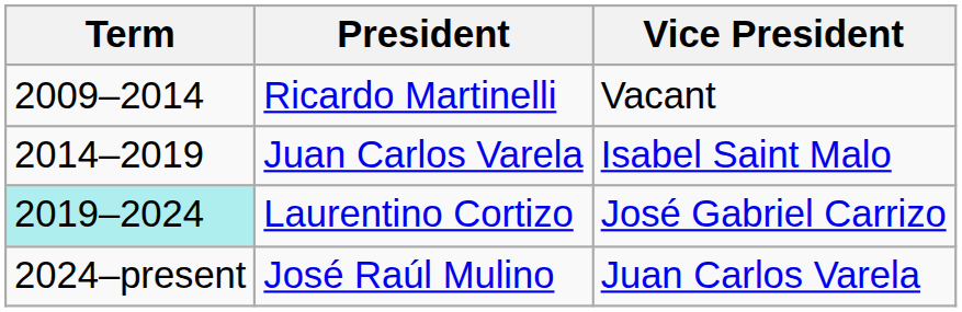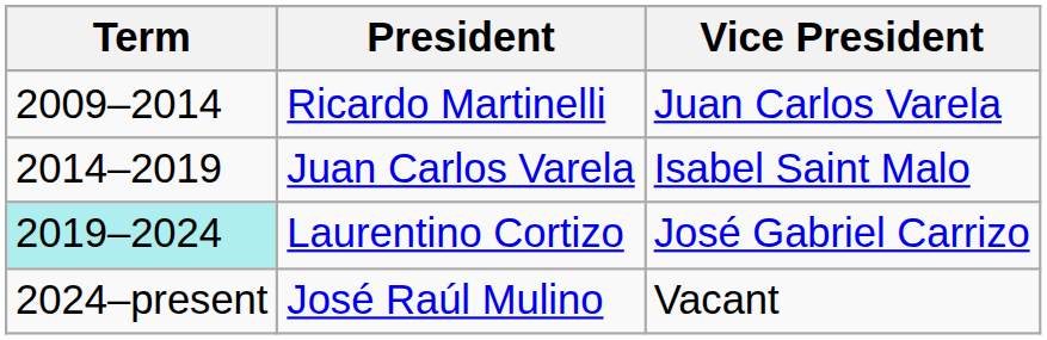Ricardo Martinelli | Vice President: Vacant -> Juan Carlos Varela
José Raúl Mulino | Vice President: Juan Carlos Varela -> Vacant
